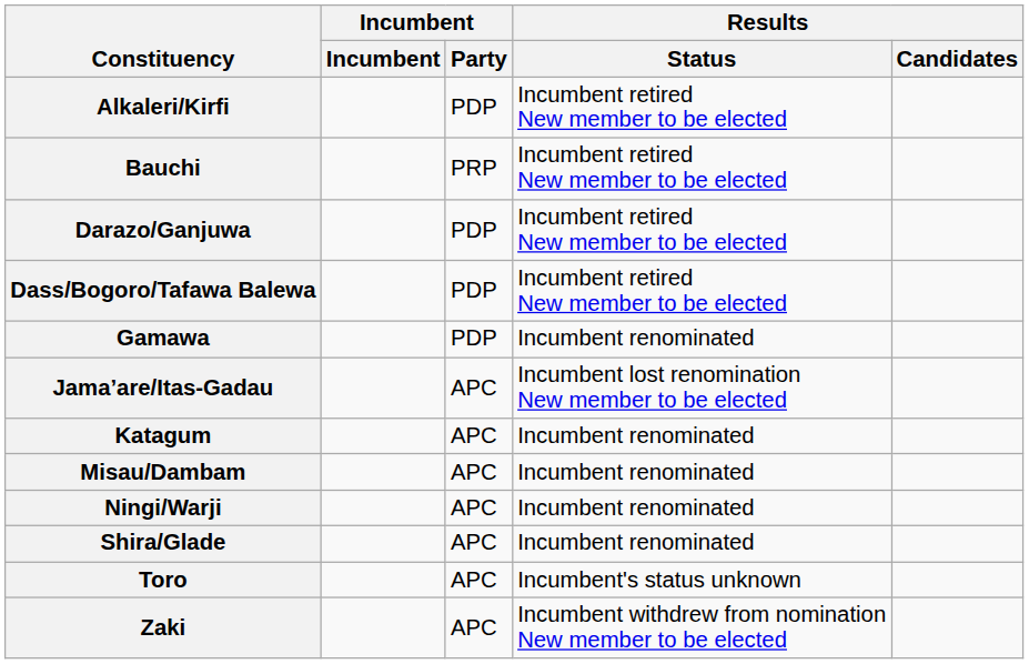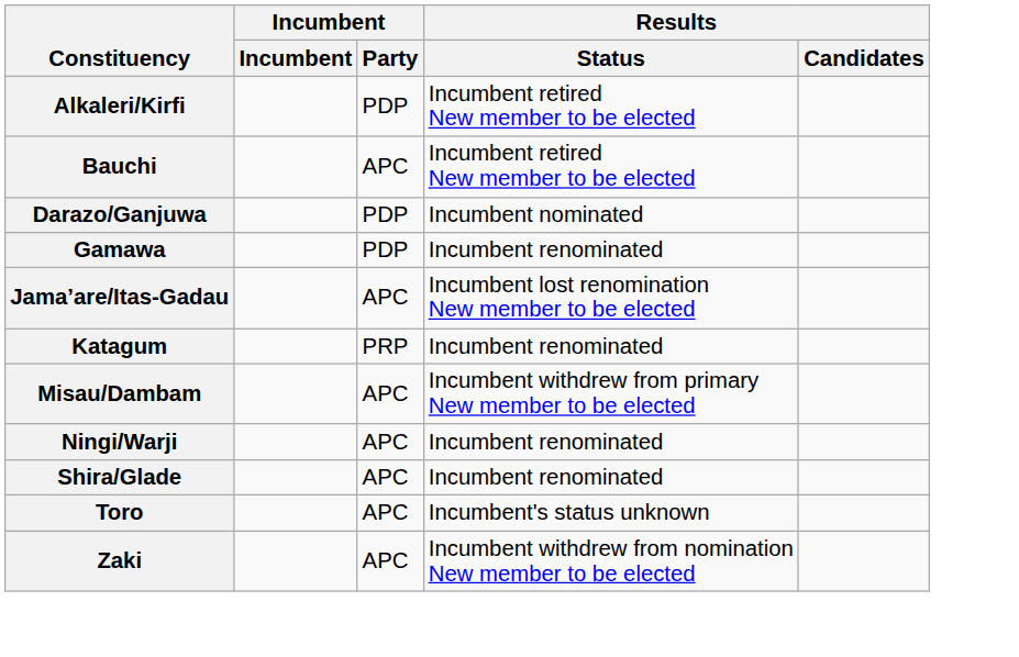Bauchi | Incumbent / Party: PRP -> APC
Darazo/Ganjuwa | Results / Status: Incumbent retired New member to be elected -> Incumbent nominated
- row: Dass/Bogoro/Tafawa Balewa | PDP | Incumbent retired New member to be elected
Katagum | Incumbent / Party: APC -> PRP
Misau/Dambam | Results / Status: Incumbent renominated -> Incumbent withdrew from primary New member to be elected
